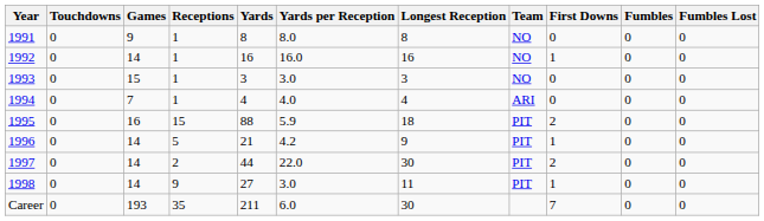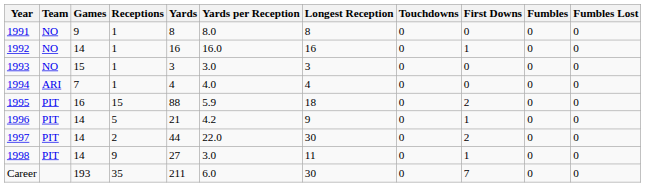columns swapped: Team <-> Touchdowns
